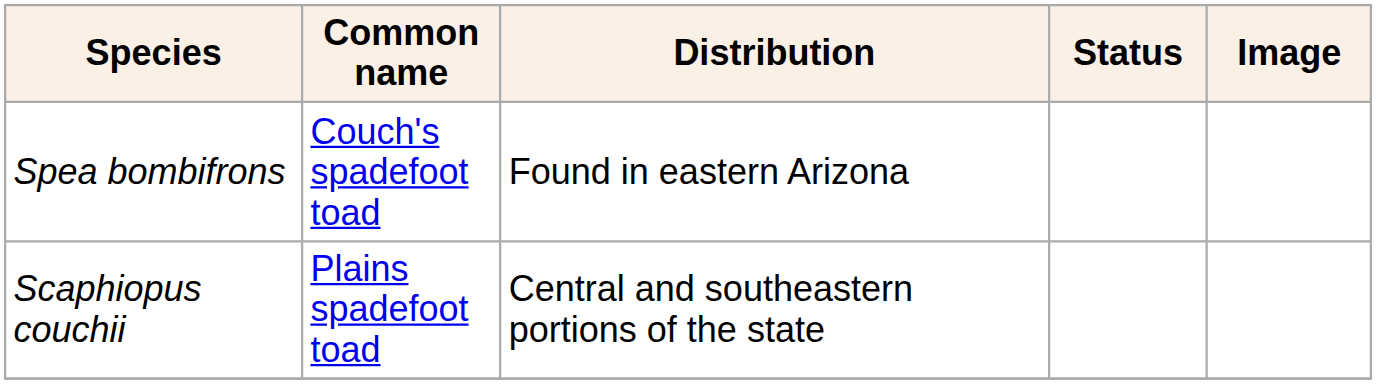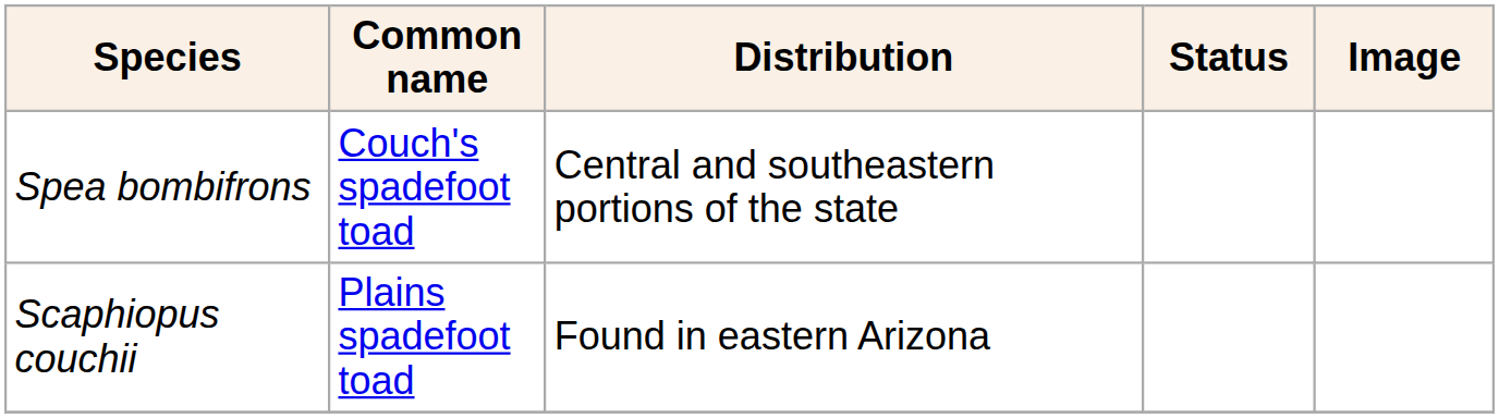Spea bombifrons | Distribution: Found in eastern Arizona -> Central and southeastern portions of the state
Scaphiopus couchii | Distribution: Central and southeastern portions of the state -> Found in eastern Arizona
